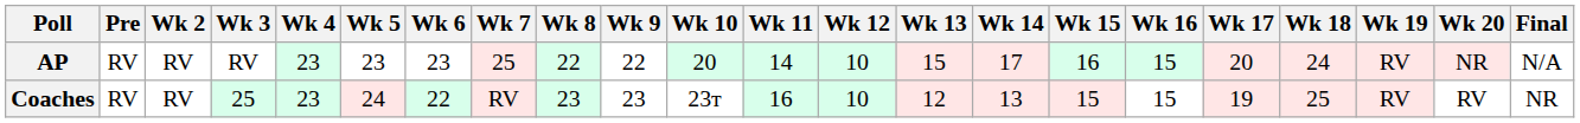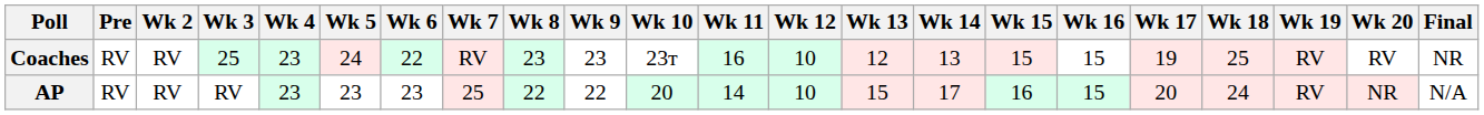rows swapped: AP <-> Coaches
